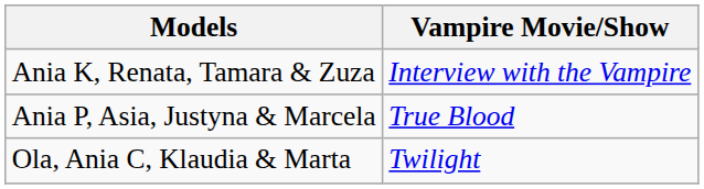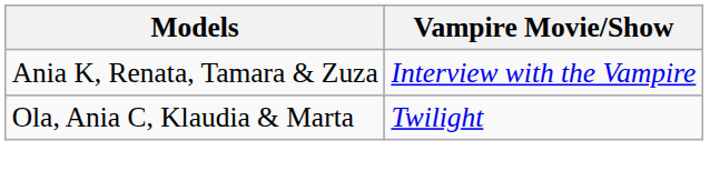- row: Ania P, Asia, Justyna & Marcela | True Blood
